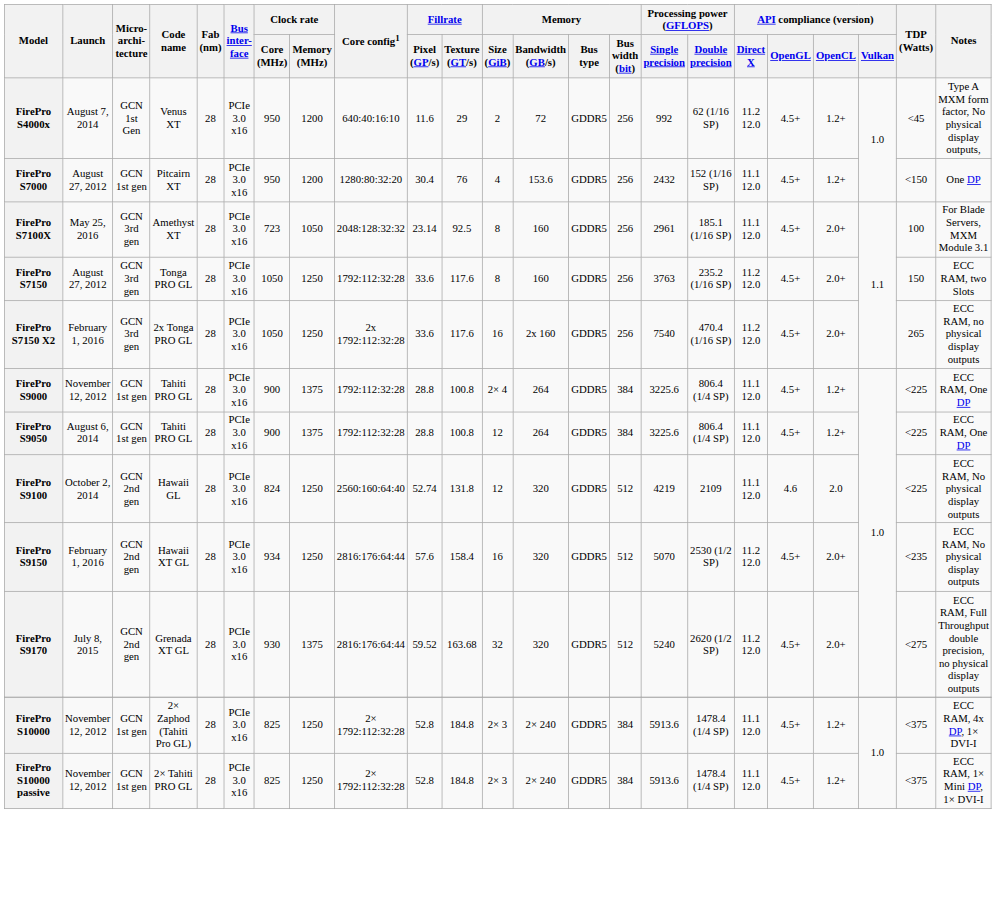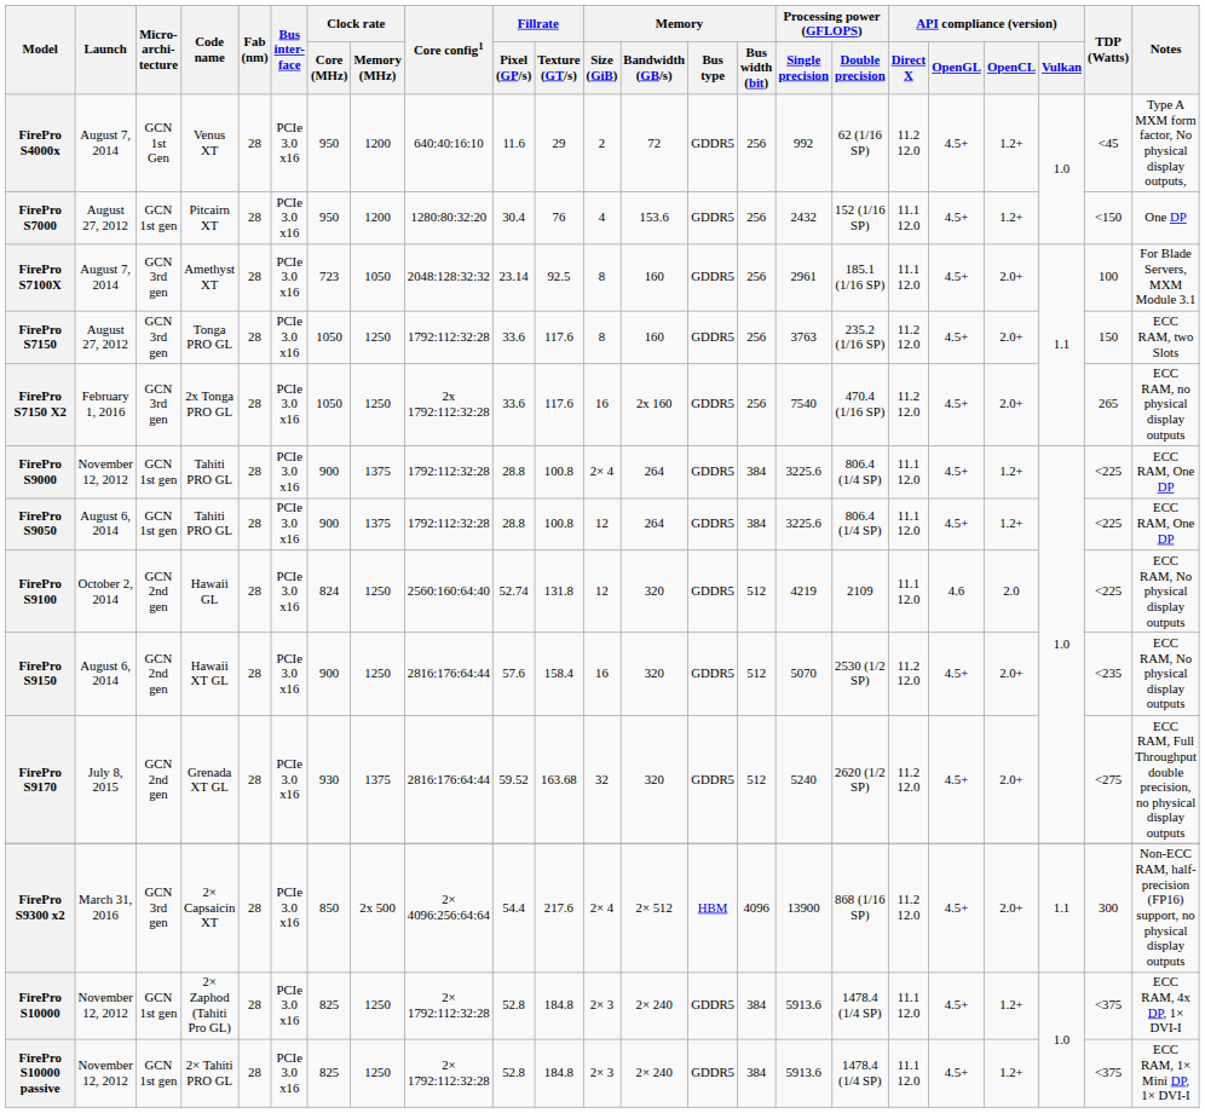FirePro S7100X | Launch: May 25, 2016 -> August 7, 2014
FirePro S9150 | Launch: February 1, 2016 -> August 6, 2014
FirePro S9150 | Clock rate / Core (MHz): 934 -> 900
+ row: FirePro S9300 x2 | March 31, 2016 | GCN 3rd gen | 2× Capsaicin XT | 28 | PCIe 3.0 x16 | 850 | 2x 500 | 2× 4096:256:64:64 | 54.4 | 217.6 | 2× 4 | 2× 512 | HBM | 4096 | 13900 | 868 (1/16 SP) | 11.2 12.0 | 4.5+ | 2.0+ | 1.1 | 300 | Non-ECC RAM, half-precision (FP16) support, no physical display outputs
